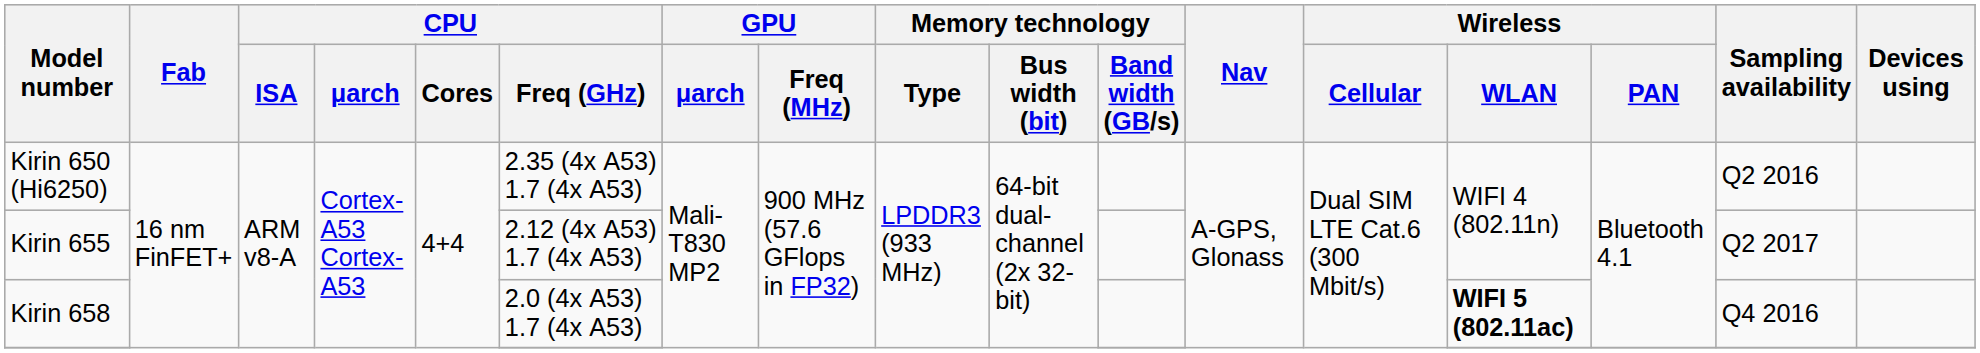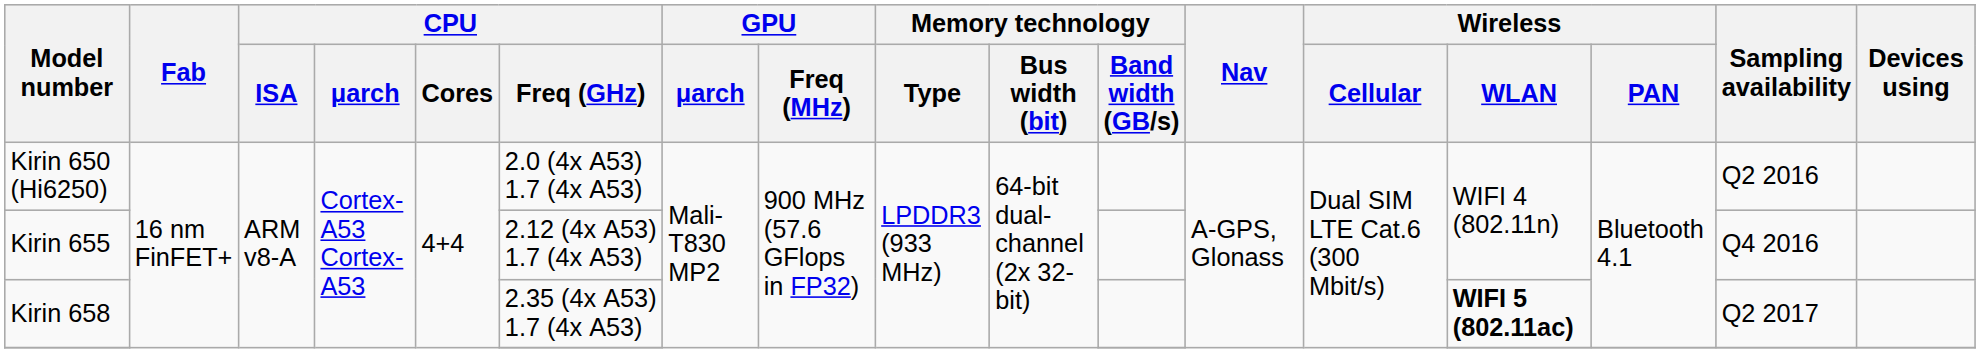Kirin 650 (Hi6250) | CPU / Freq (GHz): 2.35 (4x A53) 1.7 (4x A53) -> 2.0 (4x A53) 1.7 (4x A53)
Kirin 655 | Sampling availability: Q2 2017 -> Q4 2016
Kirin 658 | CPU / Freq (GHz): 2.0 (4x A53) 1.7 (4x A53) -> 2.35 (4x A53) 1.7 (4x A53)
Kirin 658 | Sampling availability: Q4 2016 -> Q2 2017
